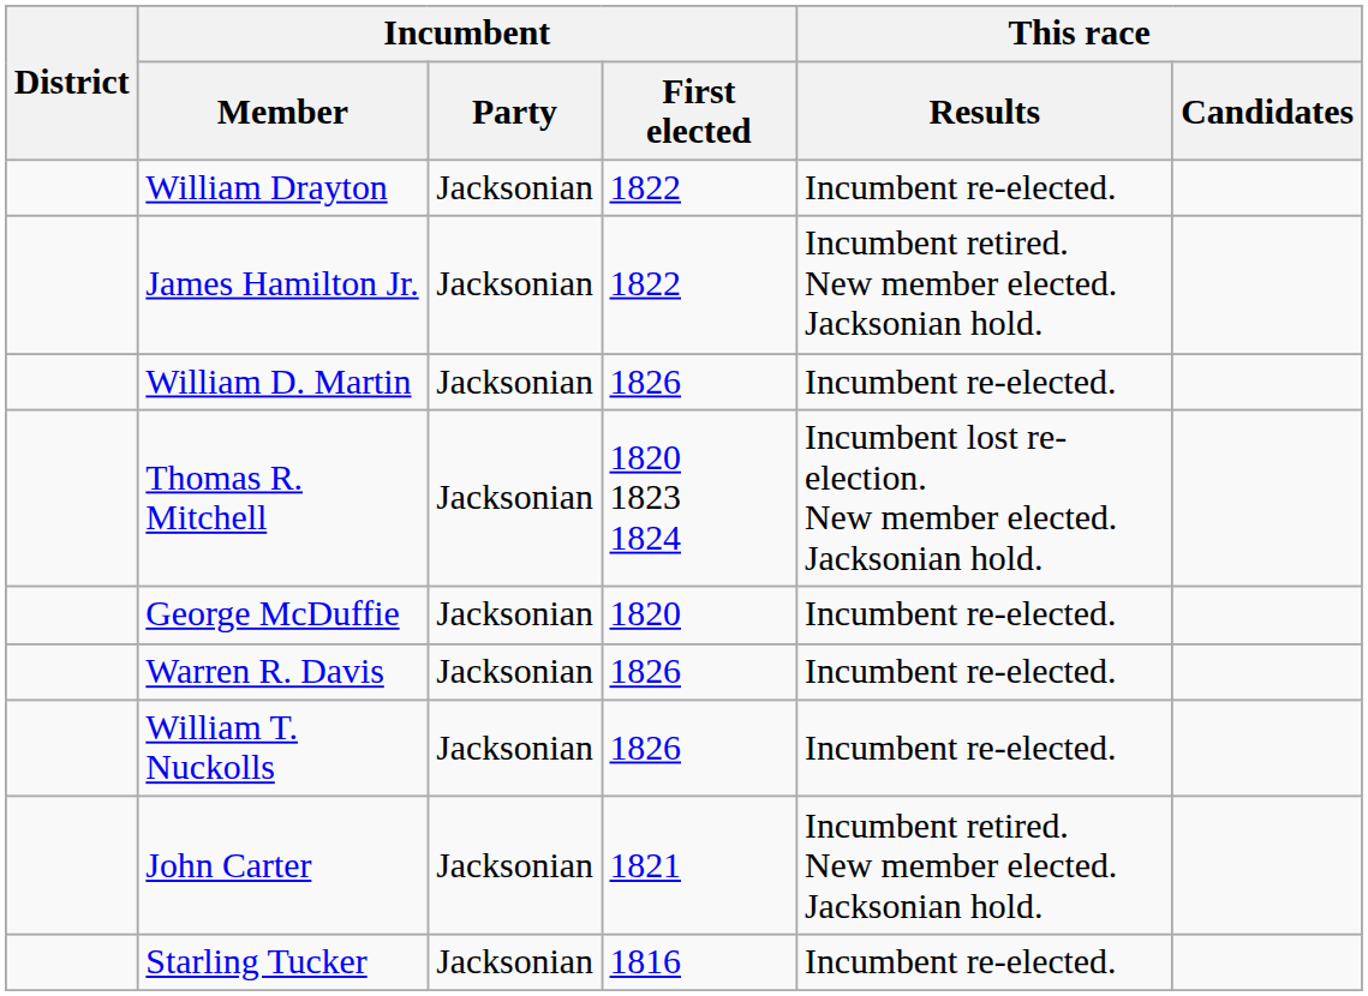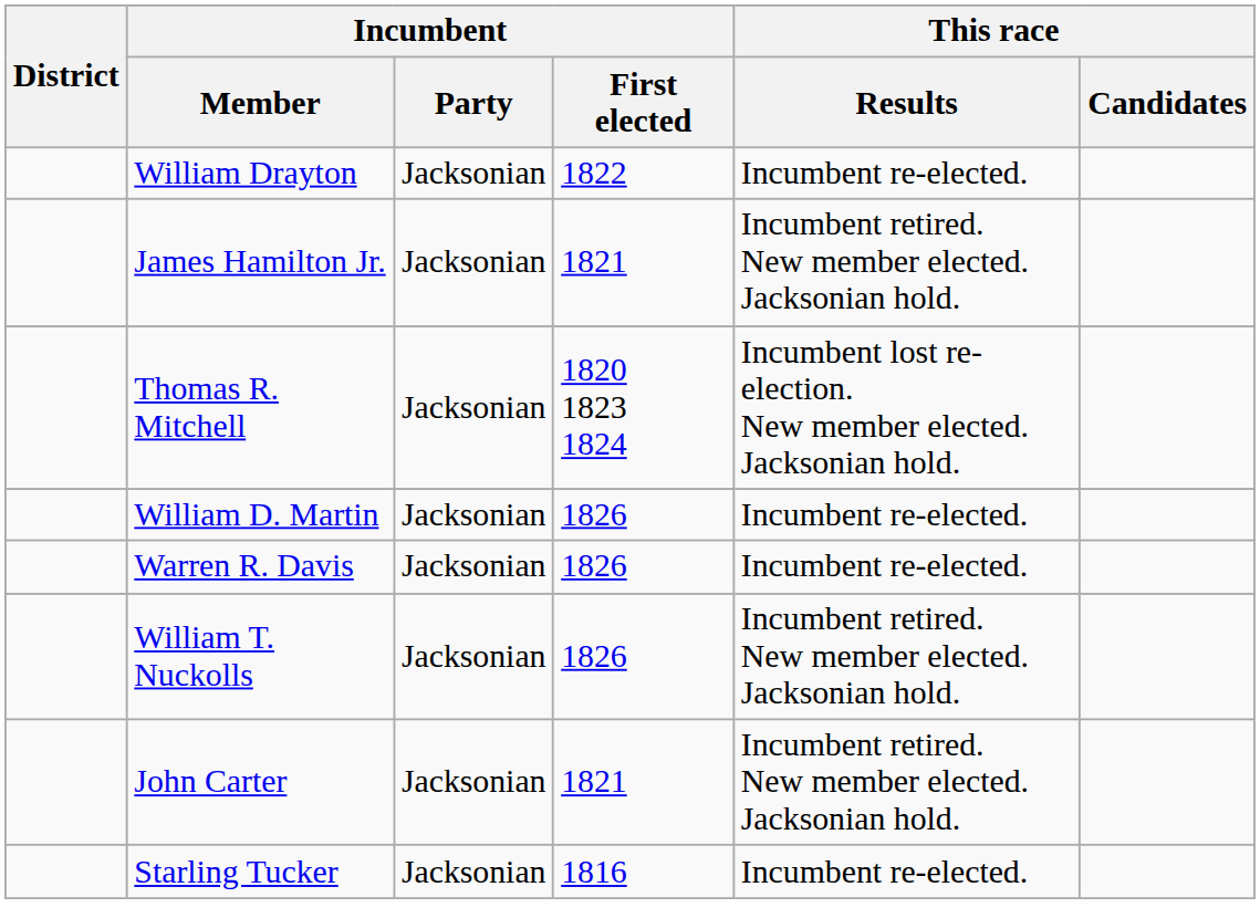James Hamilton Jr. | Incumbent / First elected: 1822 -> 1821
rows swapped: Thomas R. Mitchell <-> William D. Martin
- row: George McDuffie | Jacksonian | 1820 | Incumbent re-elected.
William T. Nuckolls | This race / Results: Incumbent re-elected. -> Incumbent retired. New member elected. Jacksonian hold.
